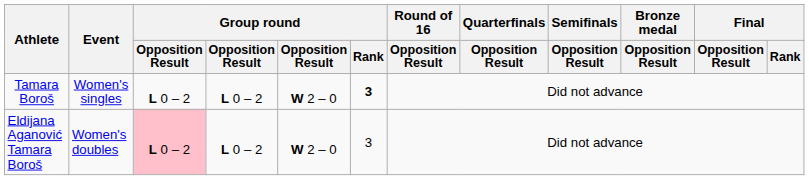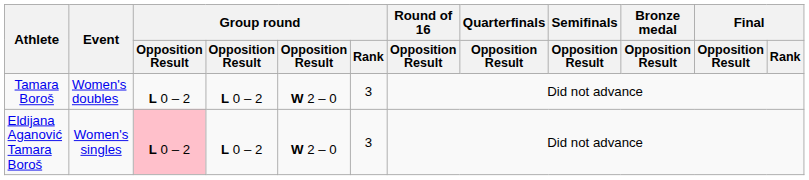Tamara Boroš | Event: Women's singles -> Women's doubles
Tamara Boroš | Group round / Rank: bold -> normal
Eldijana Aganović Tamara Boroš | Event: Women's doubles -> Women's singles
